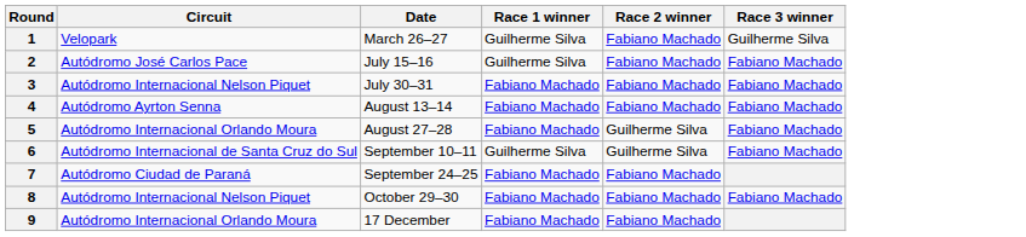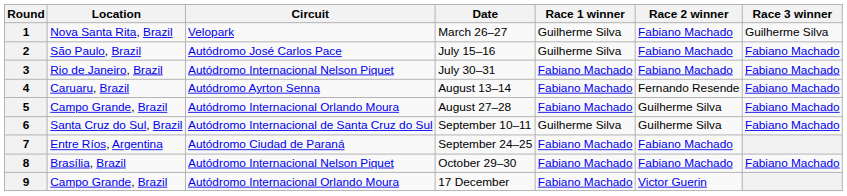+ column: Location | Nova Santa Rita, Brazil | São Paulo, Brazil | Rio de Janeiro, Brazil | Caruaru, Brazil | Campo Grande, Brazil | Santa Cruz do Sul, Brazil | Entre Ríos, Argentina | Brasília, Brazil | Campo Grande, Brazil
4 | Race 2 winner: Fabiano Machado -> Fernando Resende
9 | Race 2 winner: Fabiano Machado -> Victor Guerin
